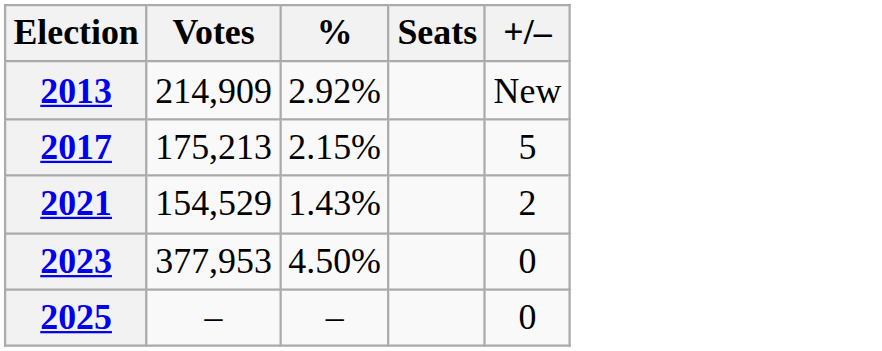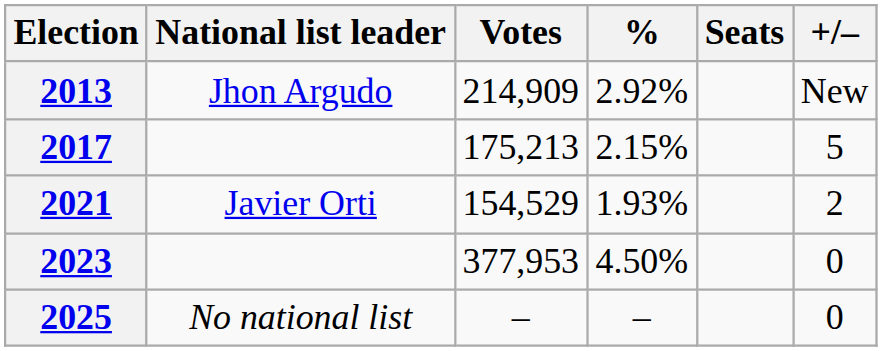+ column: National list leader | Jhon Argudo | Javier Orti | No national list
2021 | %: 1.43% -> 1.93%
